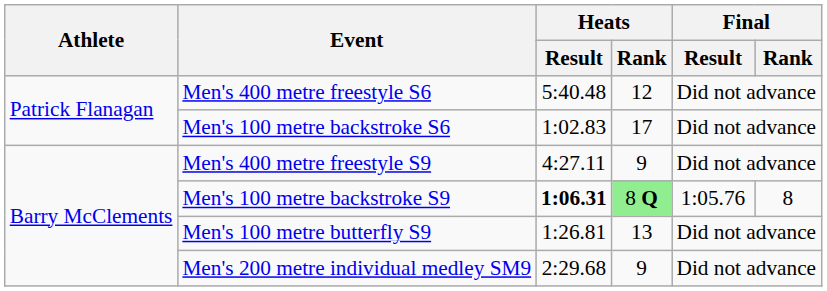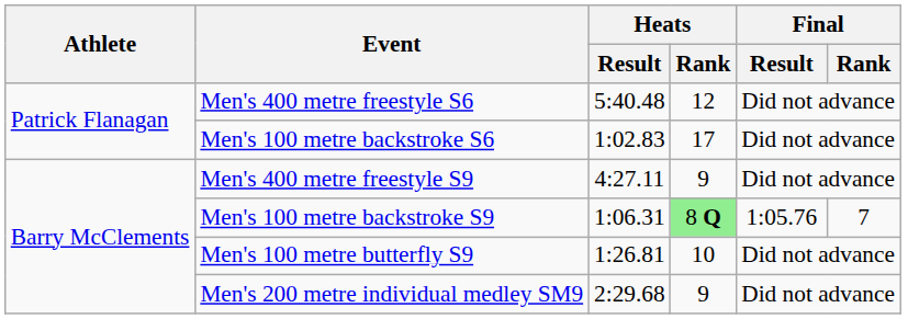Men's 100 metre backstroke S9 | Heats / Result: bold -> normal
Men's 100 metre backstroke S9 | Final / Rank: 8 -> 7
Men's 100 metre butterfly S9 | Heats / Rank: 13 -> 10
